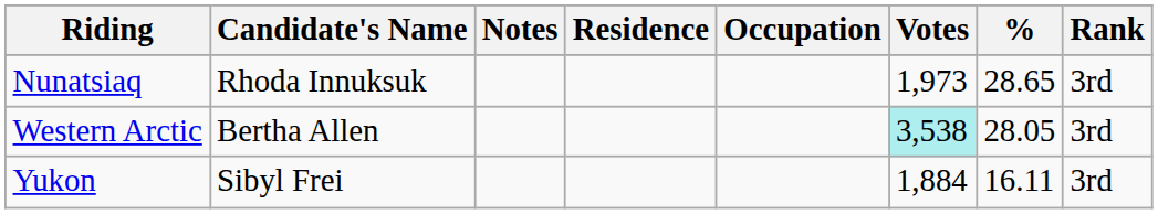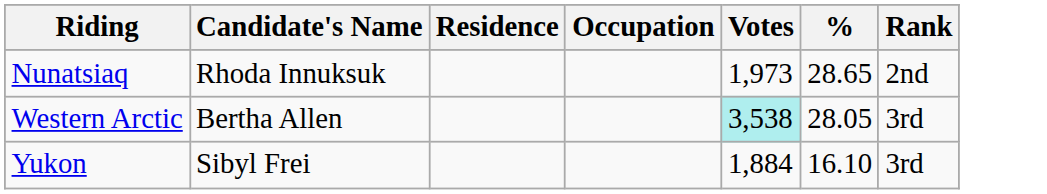- column: Notes
Nunatsiaq | Rank: 3rd -> 2nd
Yukon | %: 16.11 -> 16.10
